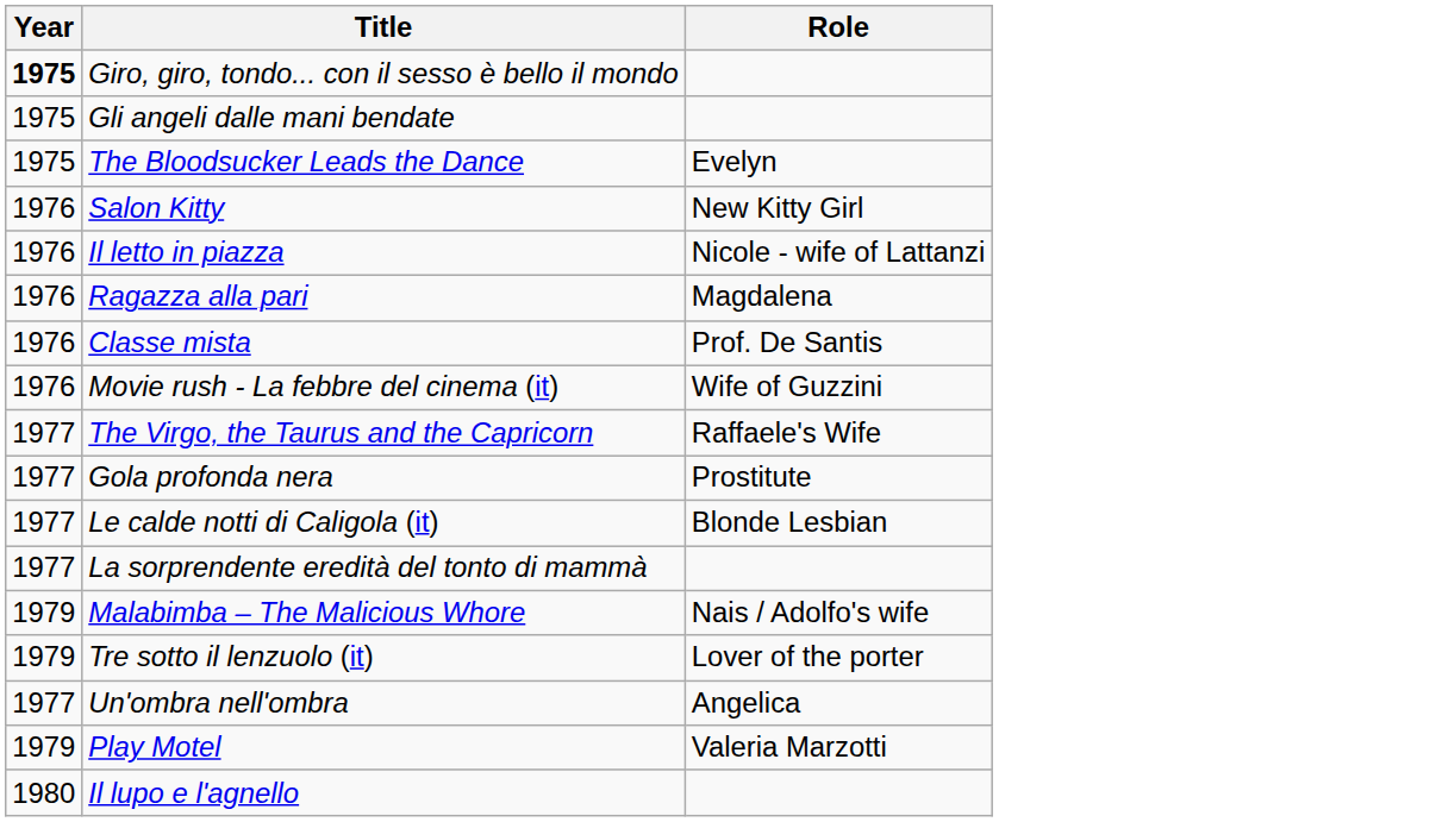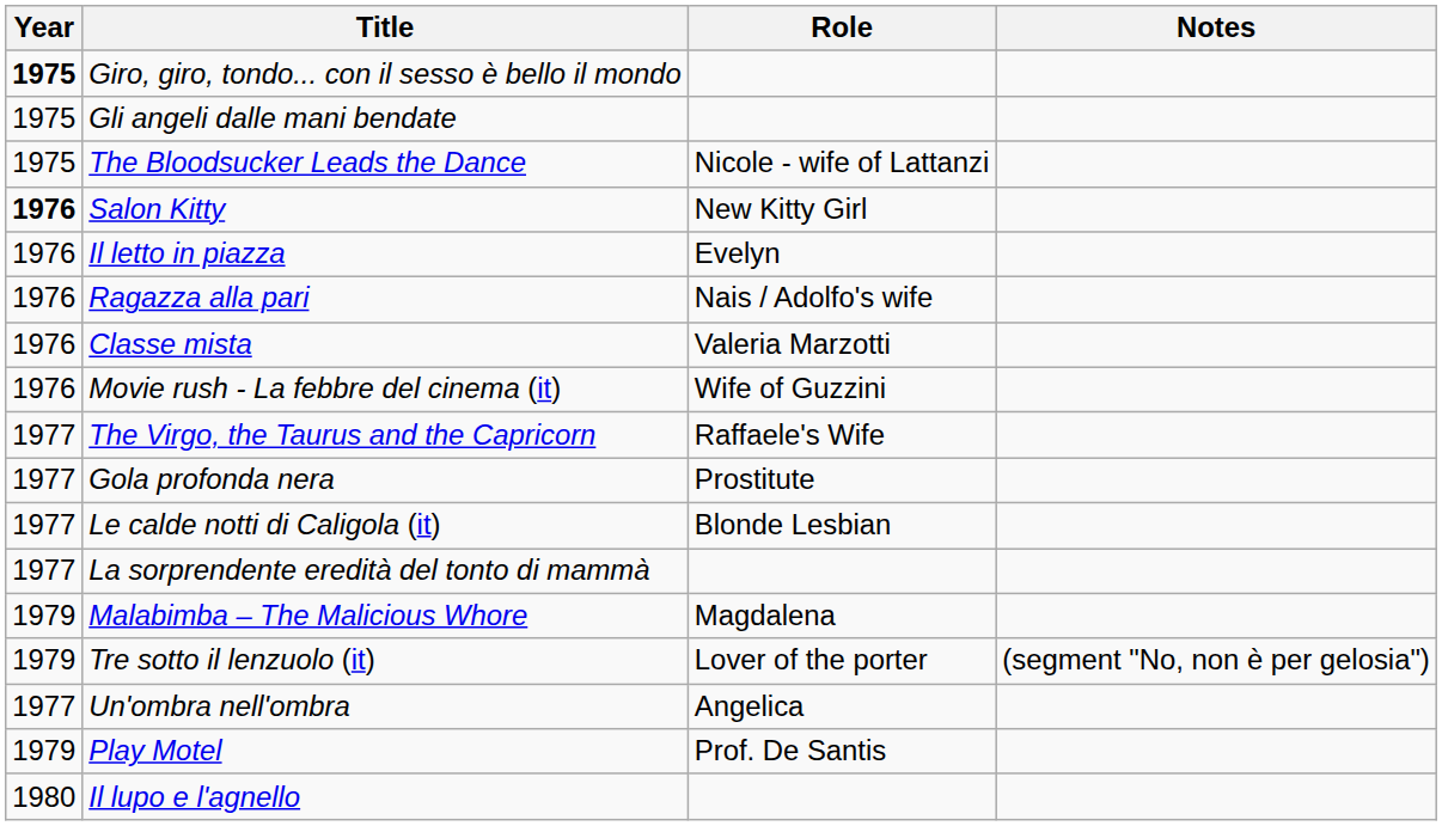+ column: Notes | (segment "No, non è per gelosia")
The Bloodsucker Leads the Dance | Role: Evelyn -> Nicole - wife of Lattanzi
Salon Kitty | Year: normal -> bold
Il letto in piazza | Role: Nicole - wife of Lattanzi -> Evelyn
Ragazza alla pari | Role: Magdalena -> Nais / Adolfo's wife
Classe mista | Role: Prof. De Santis -> Valeria Marzotti
Malabimba – The Malicious Whore | Role: Nais / Adolfo's wife -> Magdalena
Play Motel | Role: Valeria Marzotti -> Prof. De Santis
